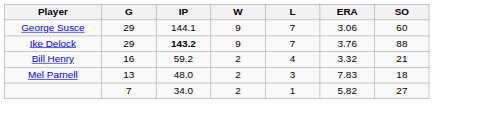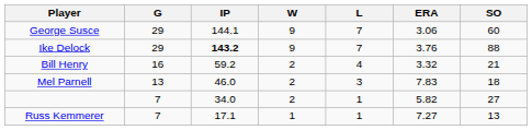Mel Parnell | IP: 48.0 -> 46.0
+ row: Russ Kemmerer | 7 | 17.1 | 1 | 1 | 7.27 | 13
